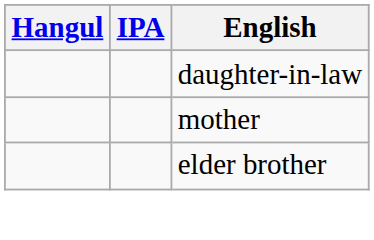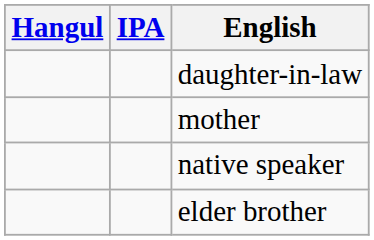+ row: native speaker
